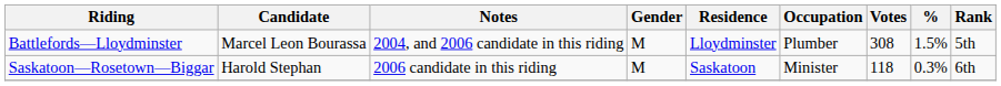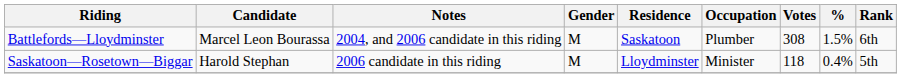Battlefords—Lloydminster | Residence: Lloydminster -> Saskatoon
Battlefords—Lloydminster | Rank: 5th -> 6th
Saskatoon—Rosetown—Biggar | Residence: Saskatoon -> Lloydminster
Saskatoon—Rosetown—Biggar | %: 0.3% -> 0.4%
Saskatoon—Rosetown—Biggar | Rank: 6th -> 5th
